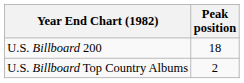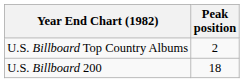rows swapped: U.S. Billboard Top Country Albums <-> U.S. Billboard 200
